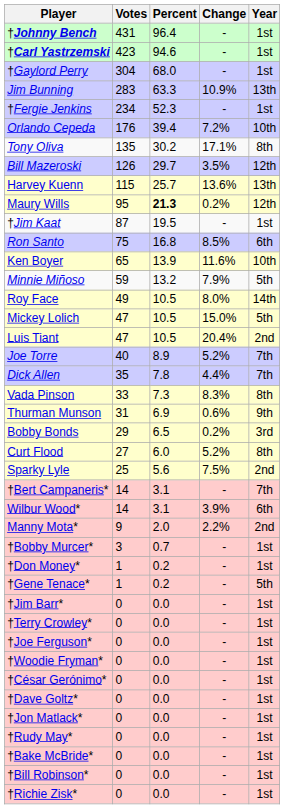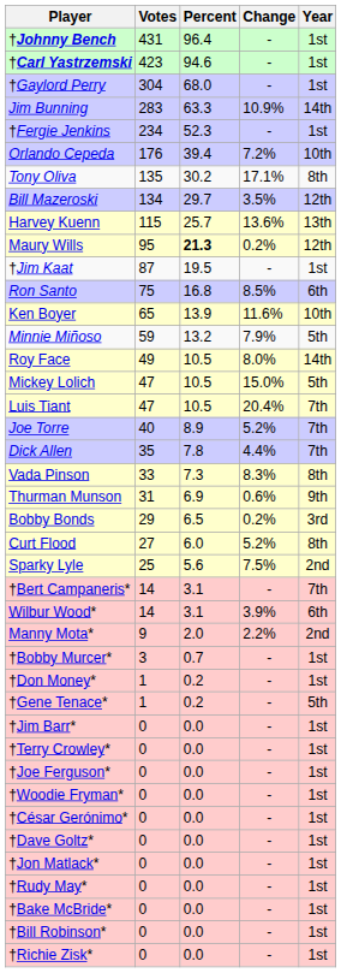Jim Bunning | Year: 13th -> 14th
Bill Mazeroski | Votes: 126 -> 134
Luis Tiant | Year: 2nd -> 7th
